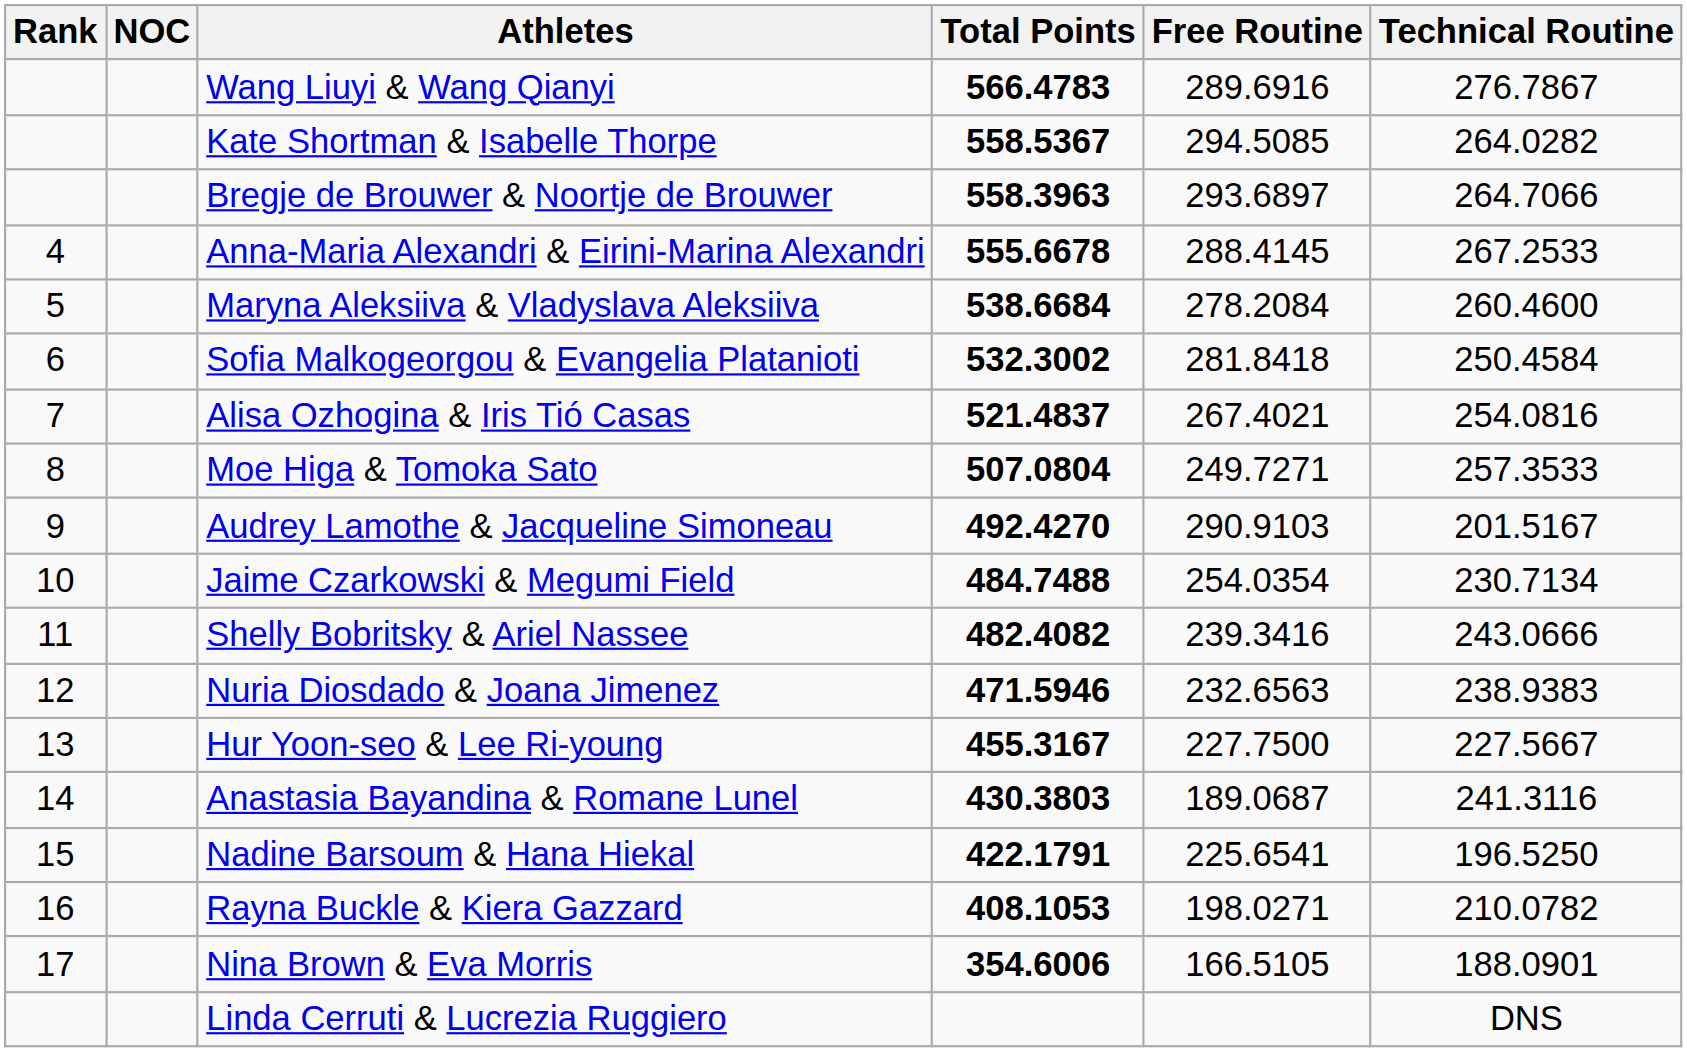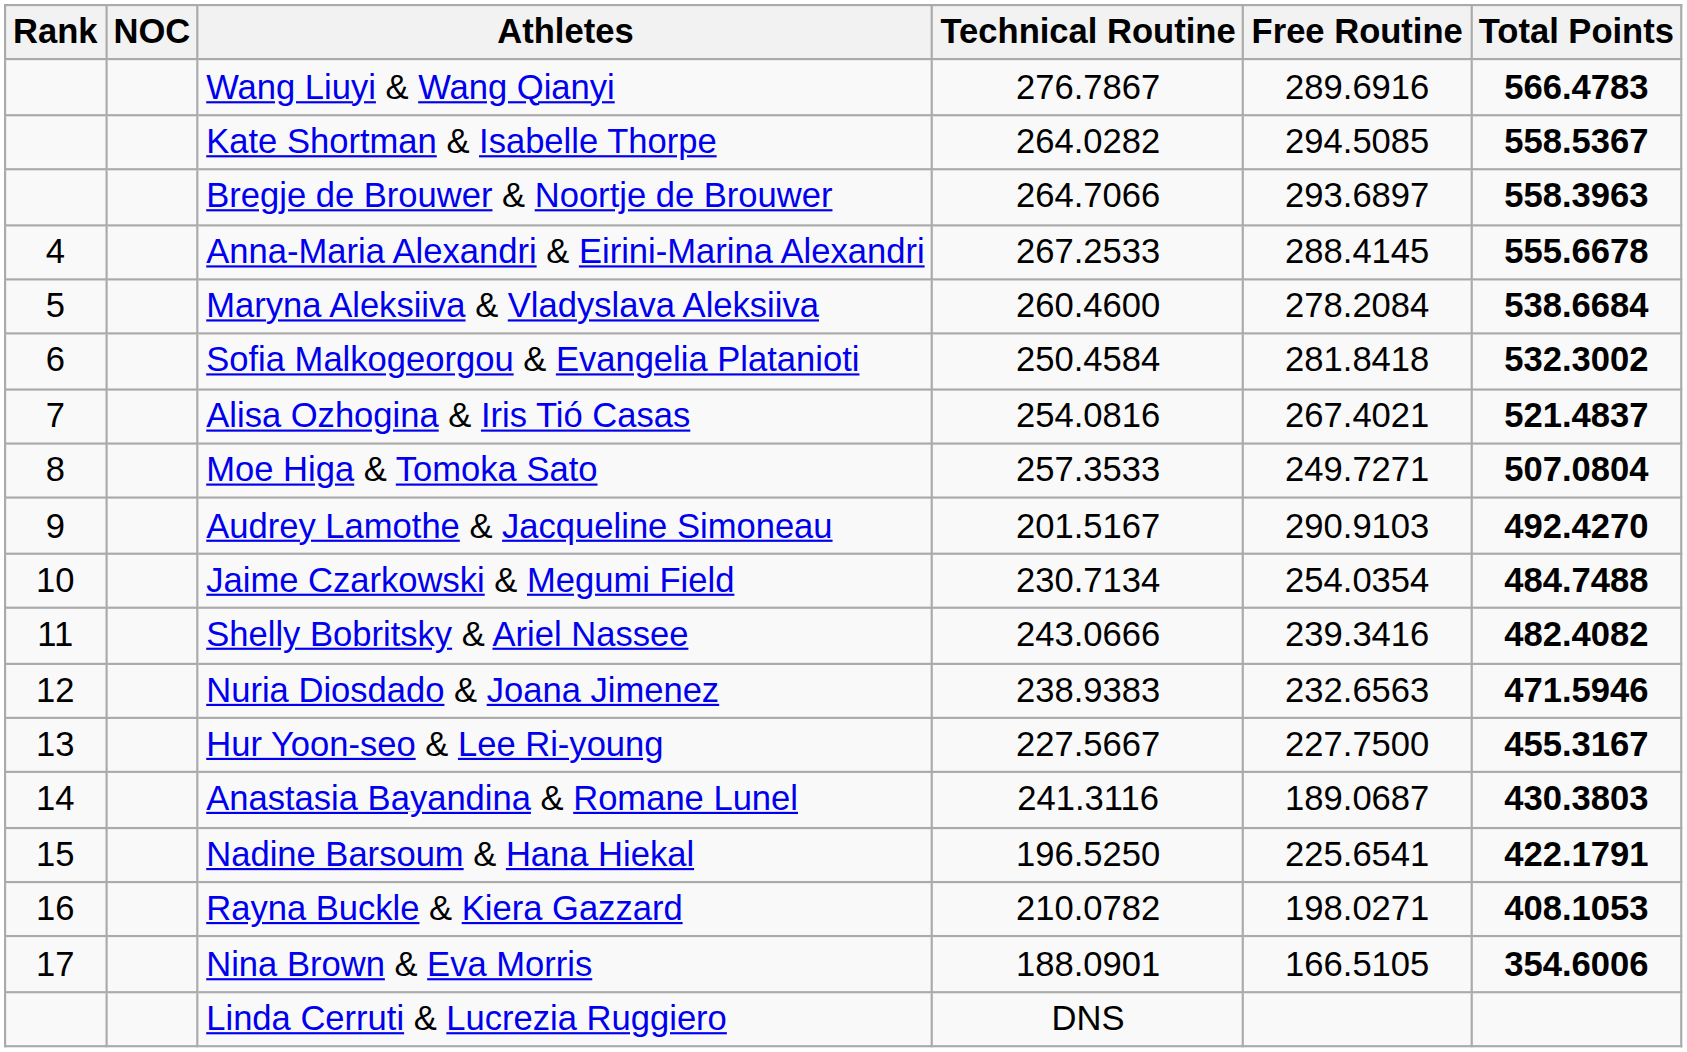columns swapped: Technical Routine <-> Total Points
